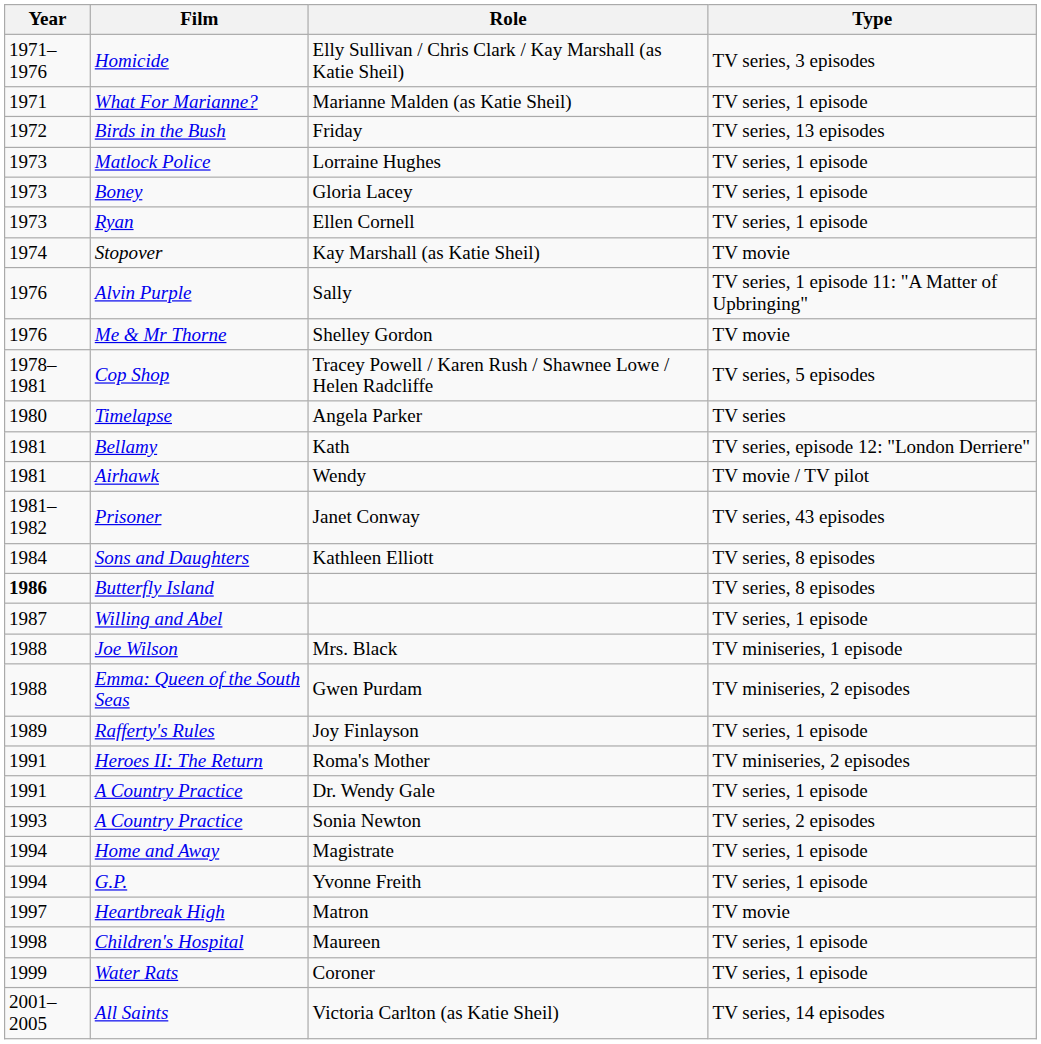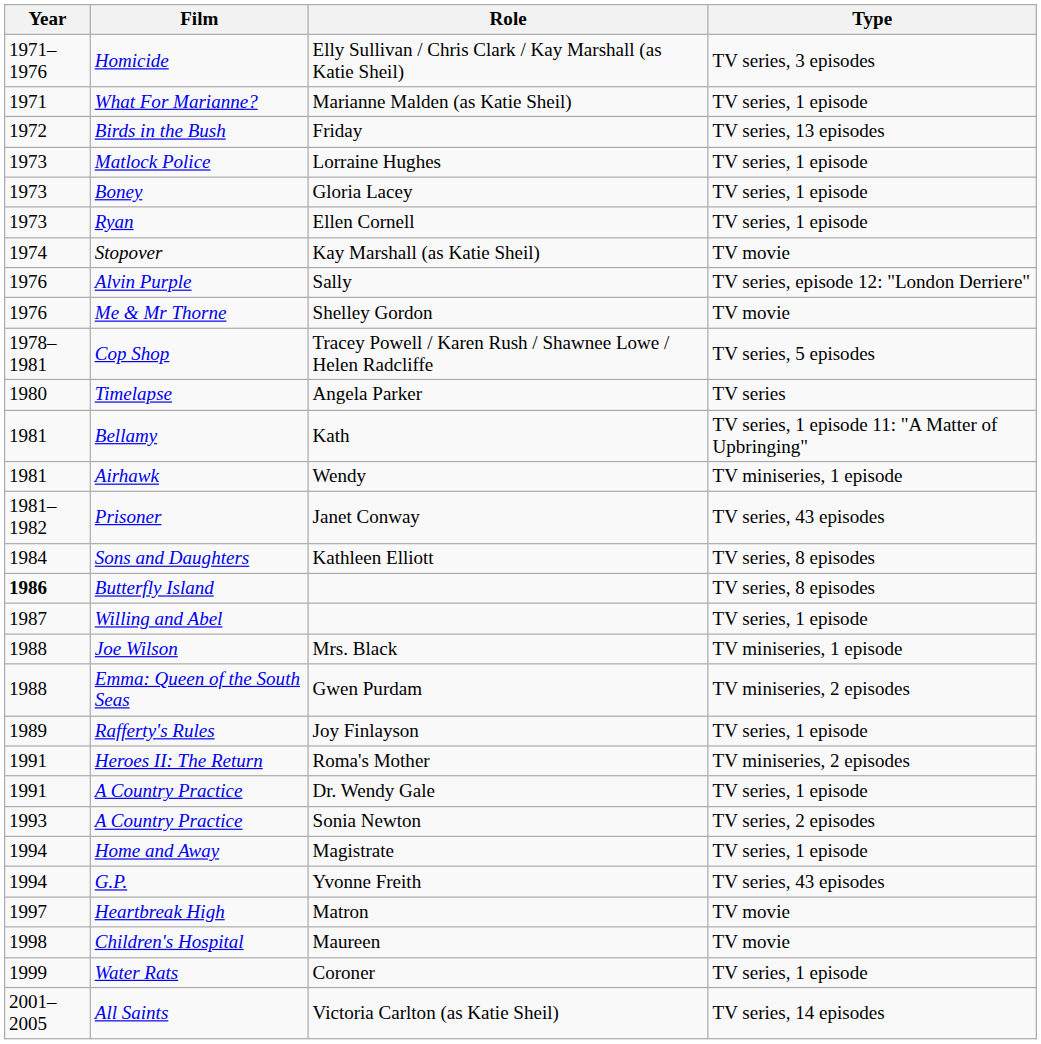Alvin Purple | Type: TV series, 1 episode 11: "A Matter of Upbringing" -> TV series, episode 12: "London Derriere"
Bellamy | Type: TV series, episode 12: "London Derriere" -> TV series, 1 episode 11: "A Matter of Upbringing"
Airhawk | Type: TV movie / TV pilot -> TV miniseries, 1 episode
G.P. | Type: TV series, 1 episode -> TV series, 43 episodes
Children's Hospital | Type: TV series, 1 episode -> TV movie
